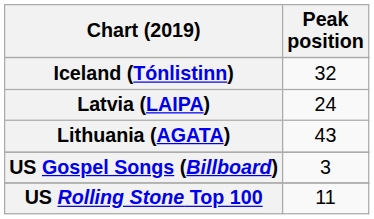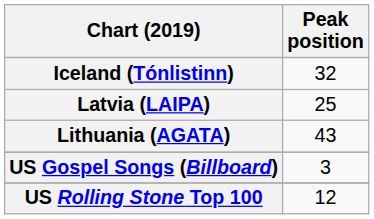Latvia (LAIPA) | Peak position: 24 -> 25
US Rolling Stone Top 100 | Peak position: 11 -> 12
